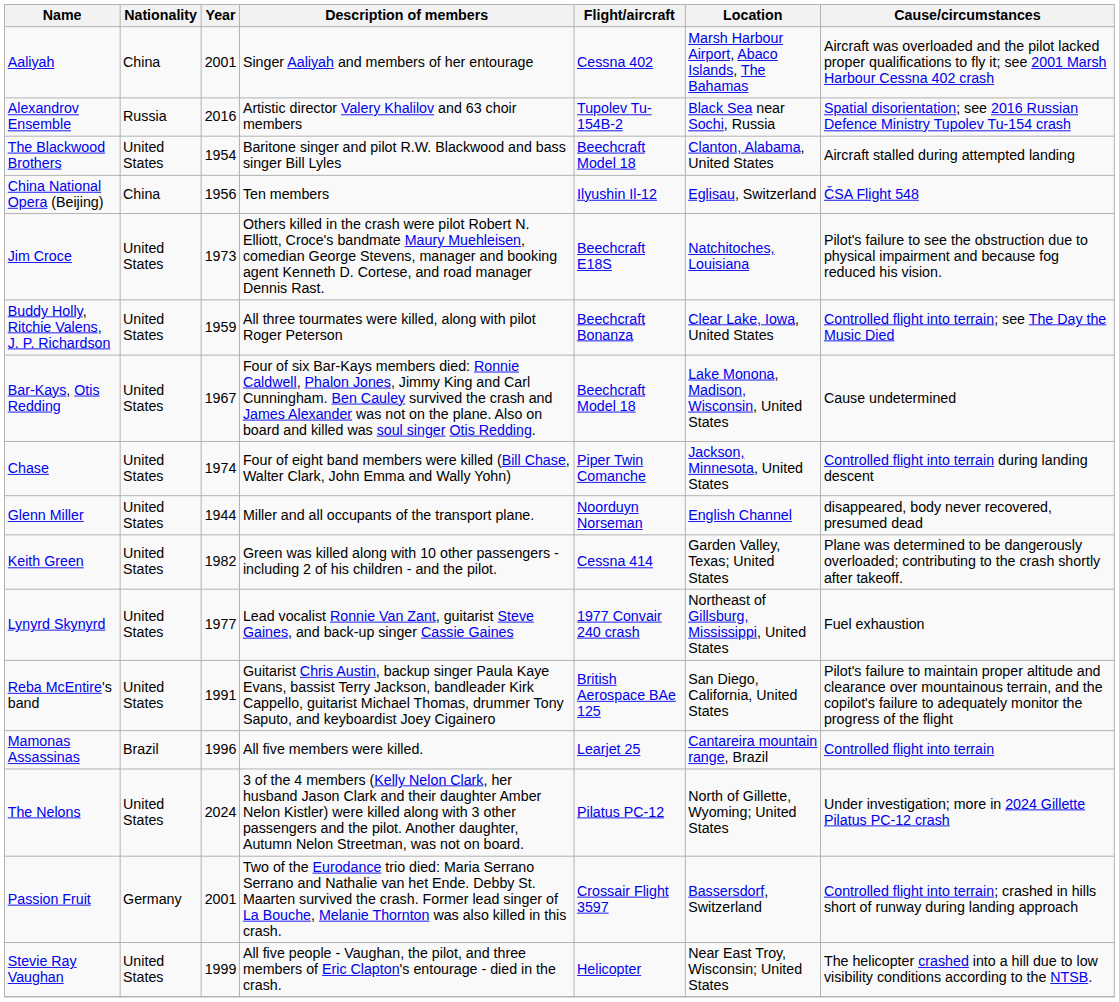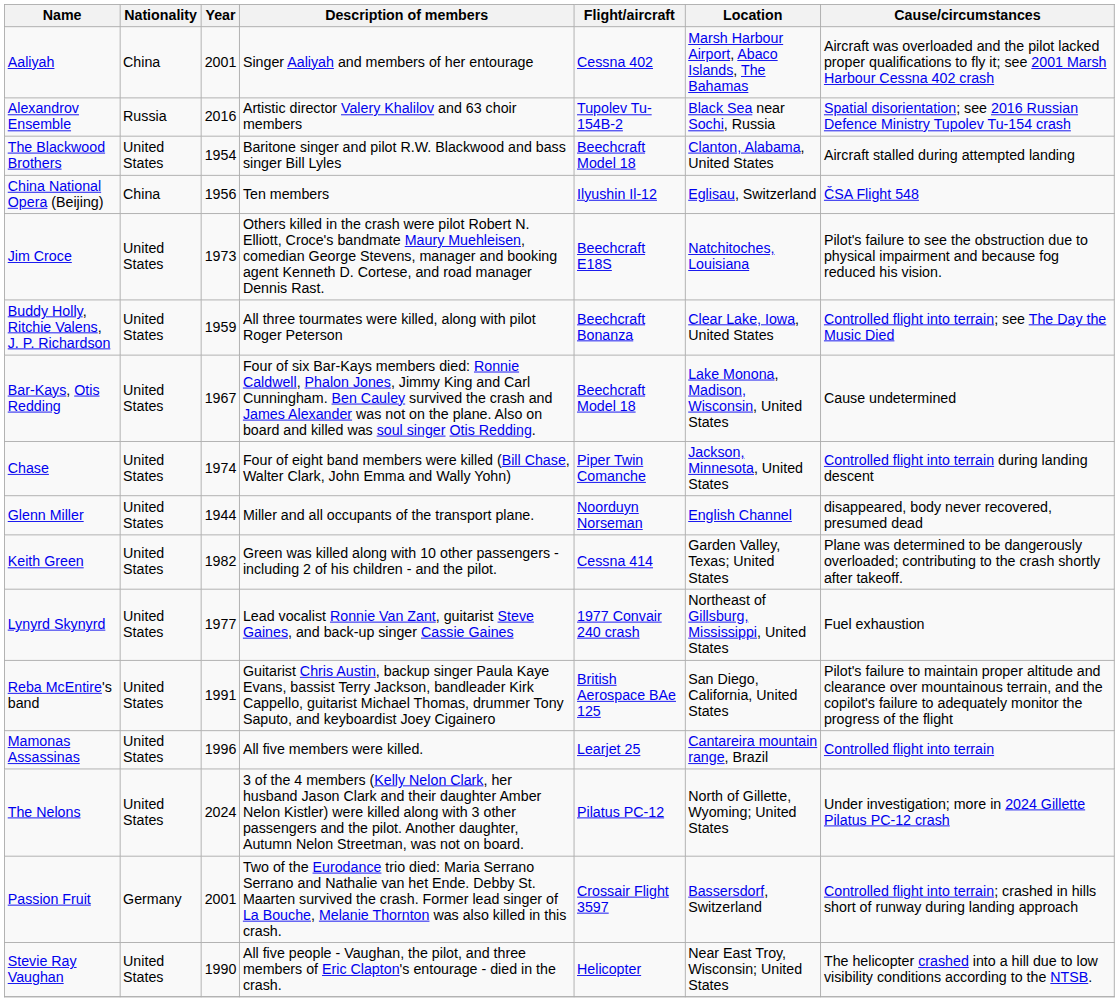Mamonas Assassinas | Nationality: Brazil -> United States
Stevie Ray Vaughan | Year: 1999 -> 1990
